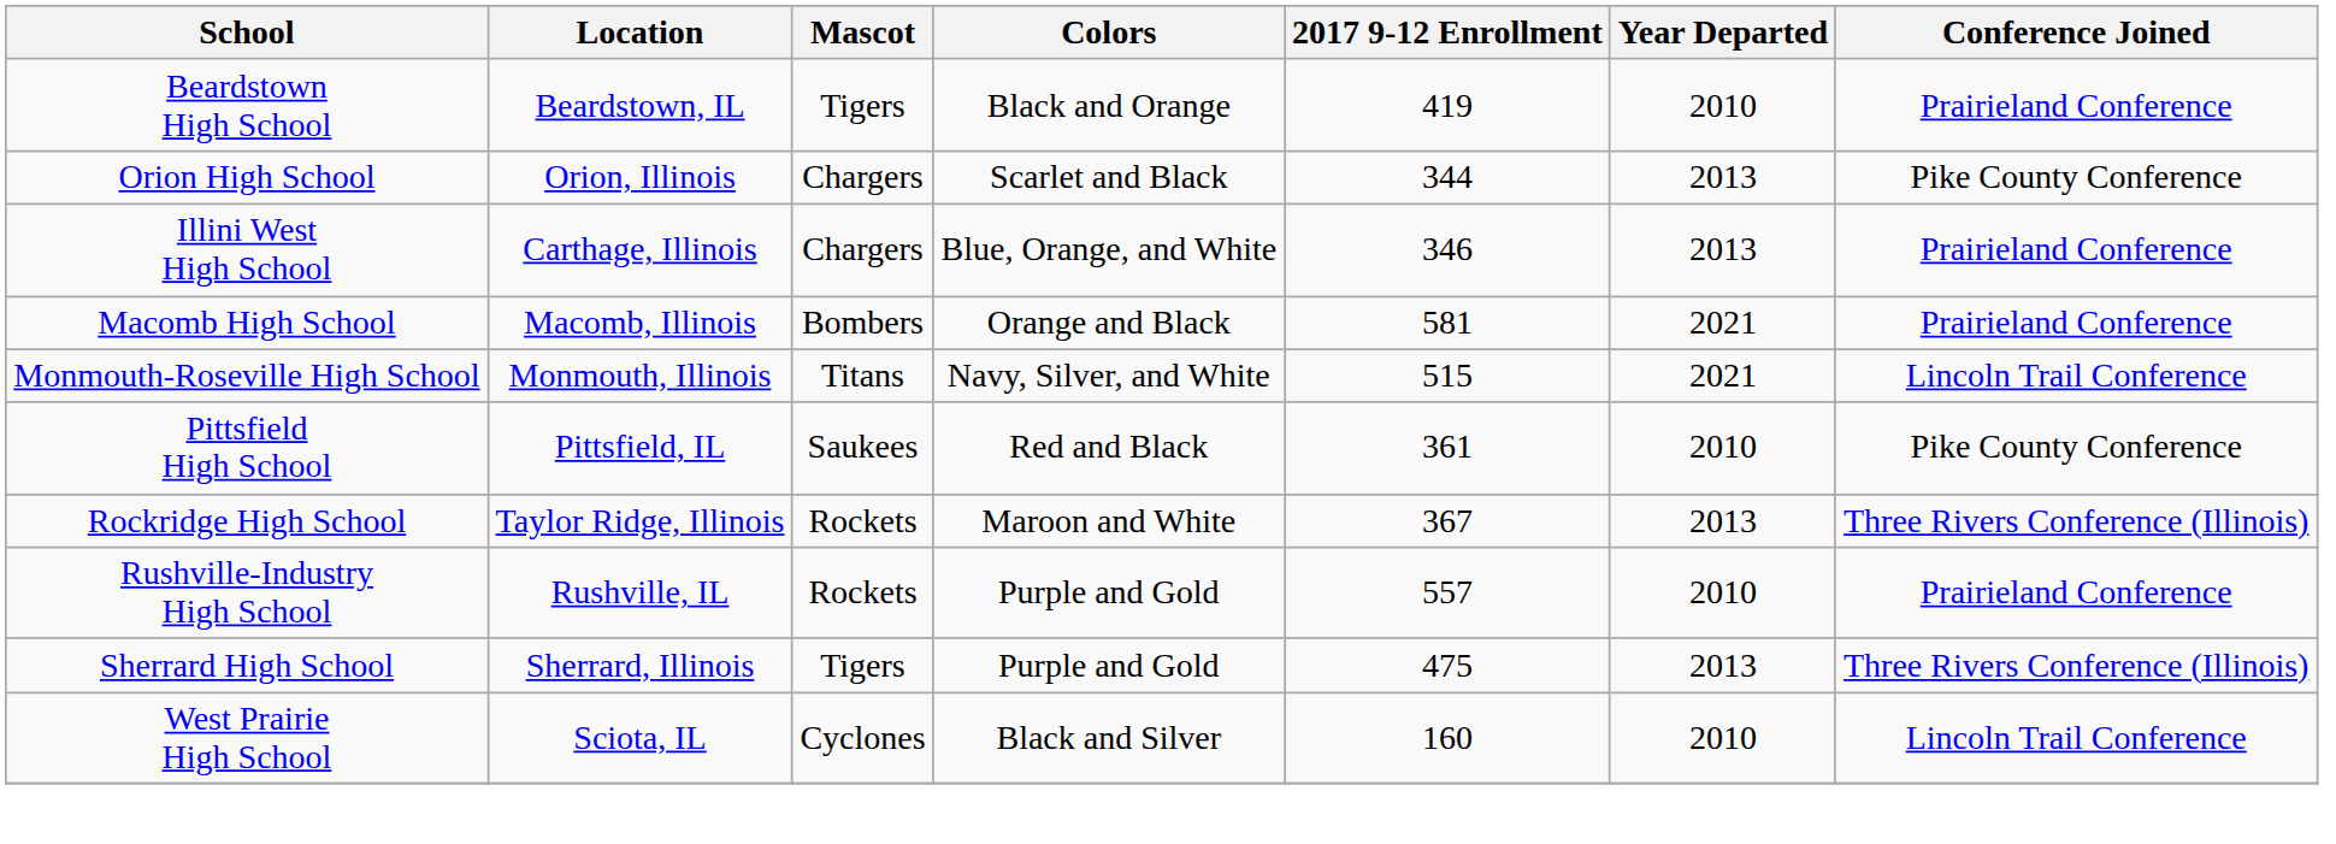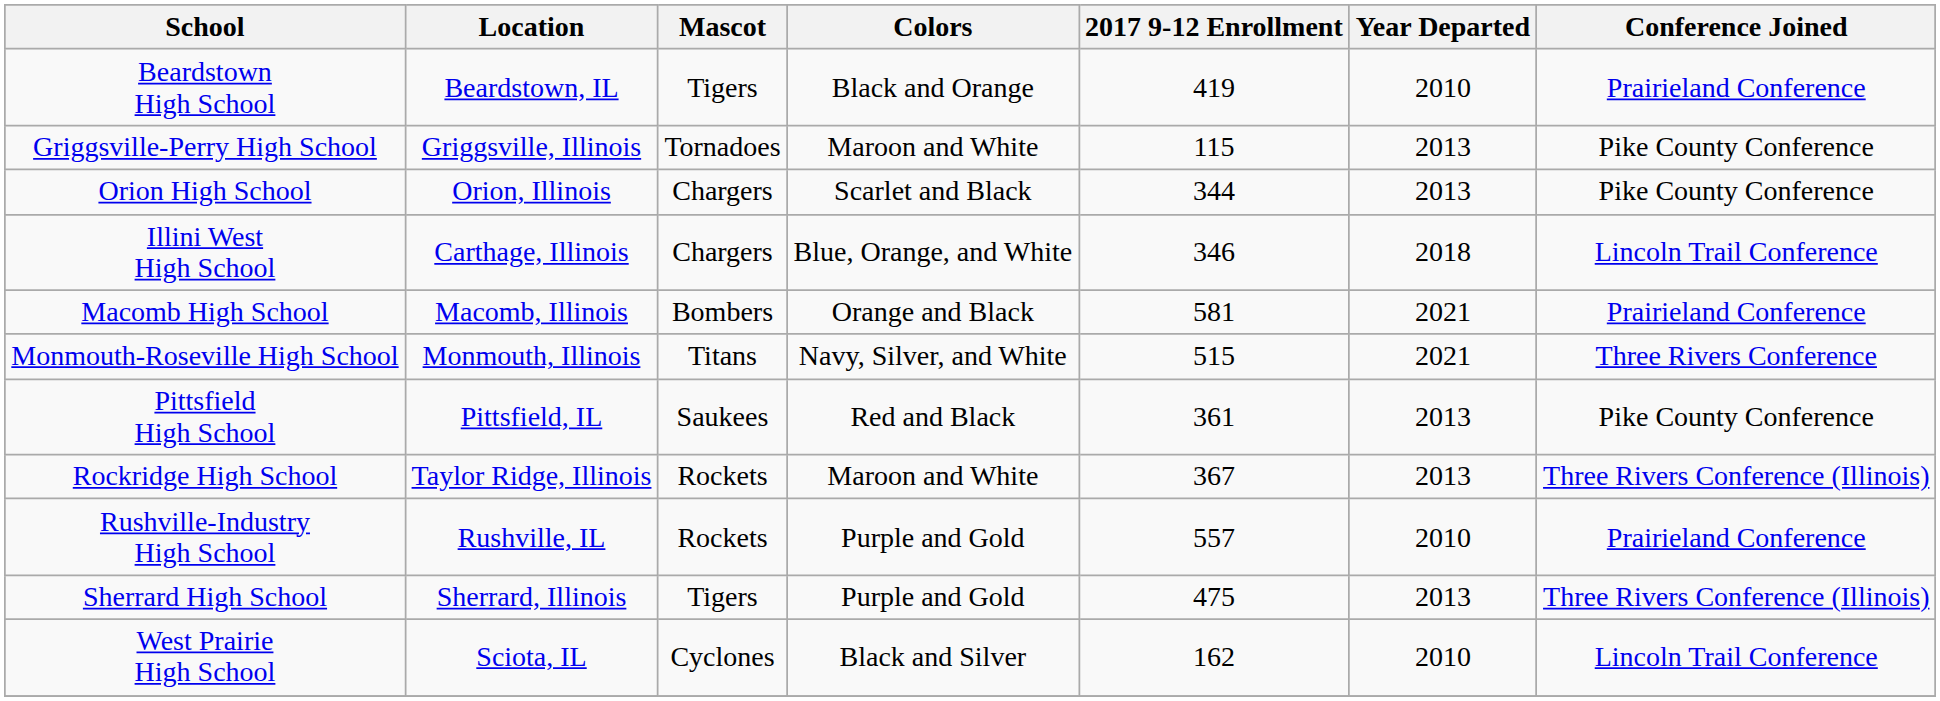+ row: Griggsville-Perry High School | Griggsville, Illinois | Tornadoes | Maroon and White | 115 | 2013 | Pike County Conference
Illini West High School | Year Departed: 2013 -> 2018
Illini West High School | Conference Joined: Prairieland Conference -> Lincoln Trail Conference
Monmouth-Roseville High School | Conference Joined: Lincoln Trail Conference -> Three Rivers Conference
Pittsfield High School | Year Departed: 2010 -> 2013
West Prairie High School | 2017 9-12 Enrollment: 160 -> 162
